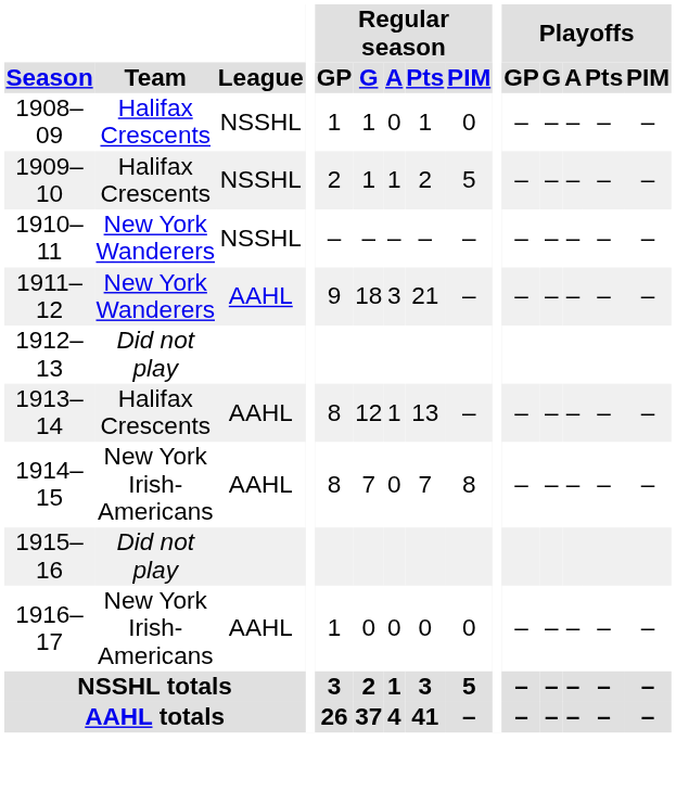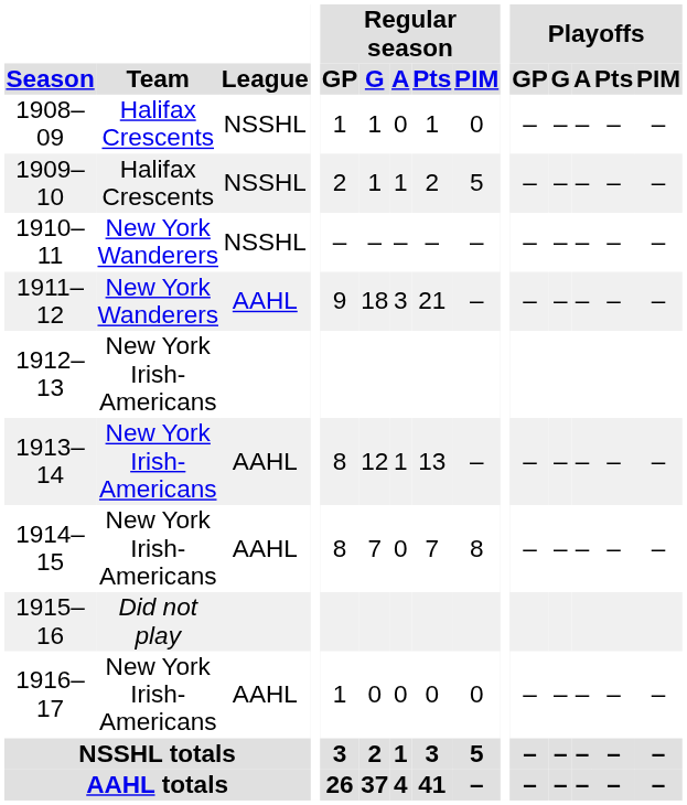1912–13 | Team: Did not play -> New York Irish-Americans
1913–14 | Team: Halifax Crescents -> New York Irish-Americans
